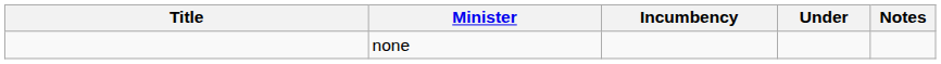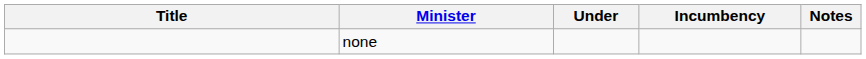columns swapped: Incumbency <-> Under
